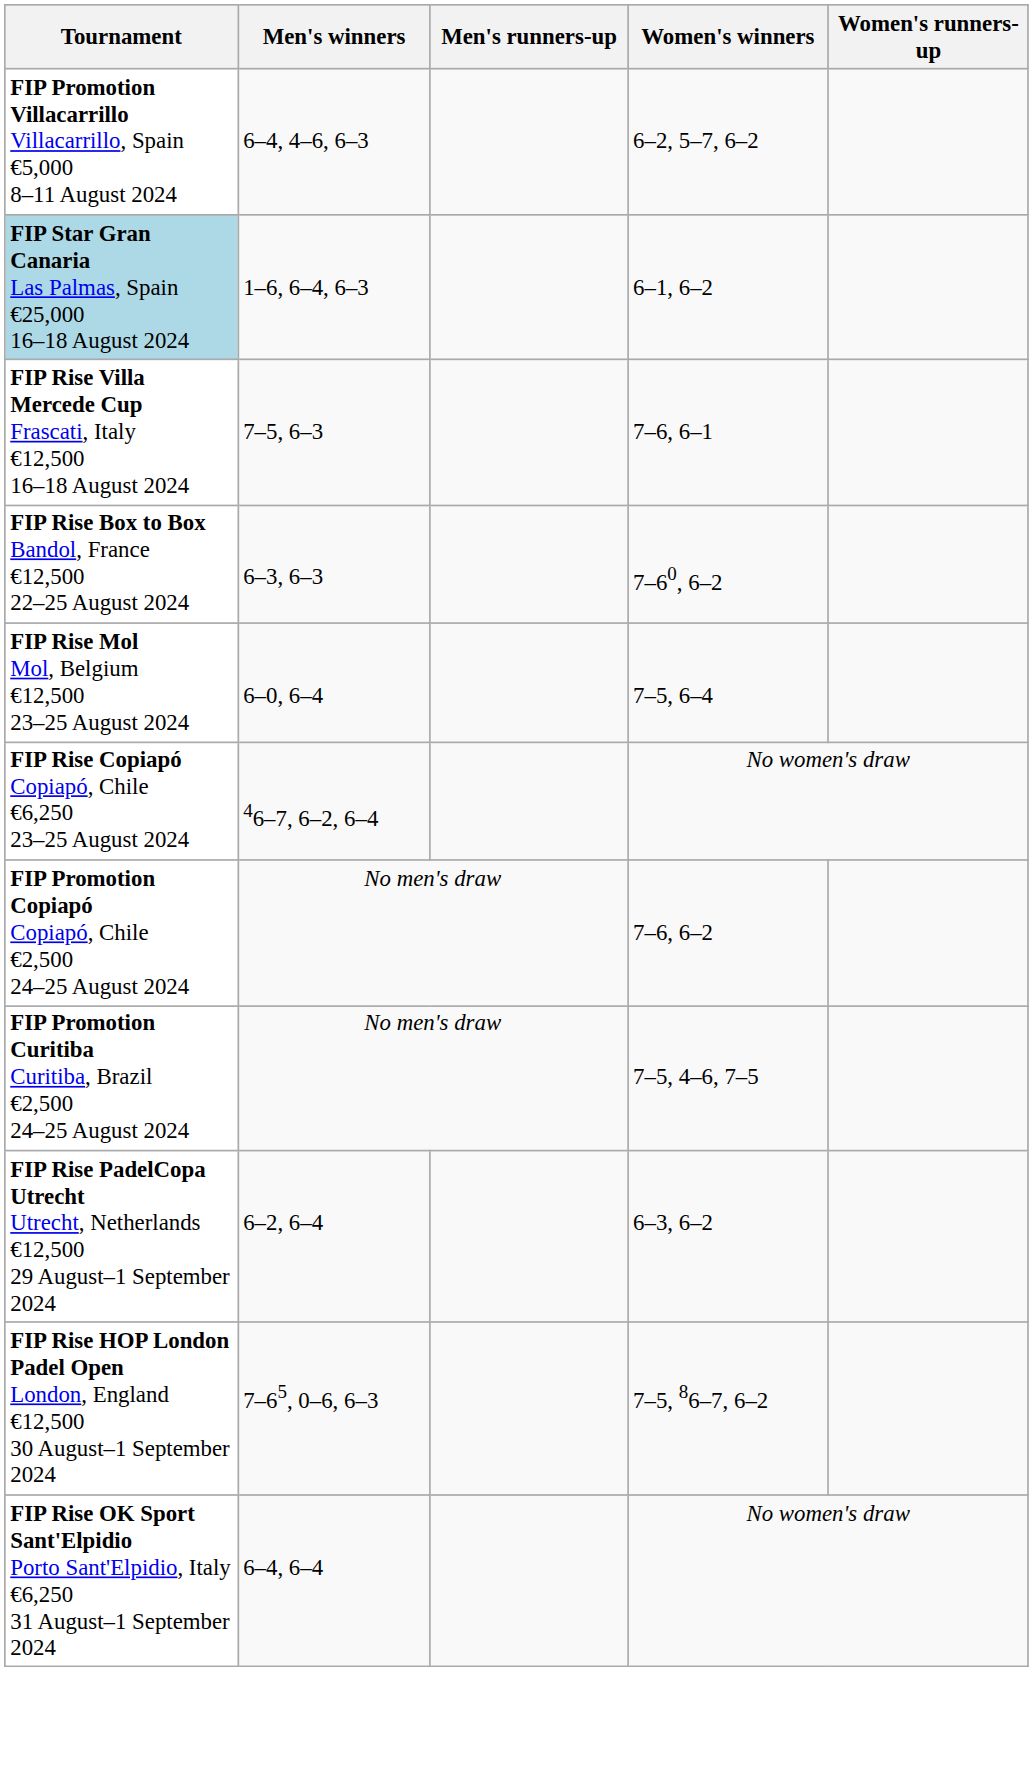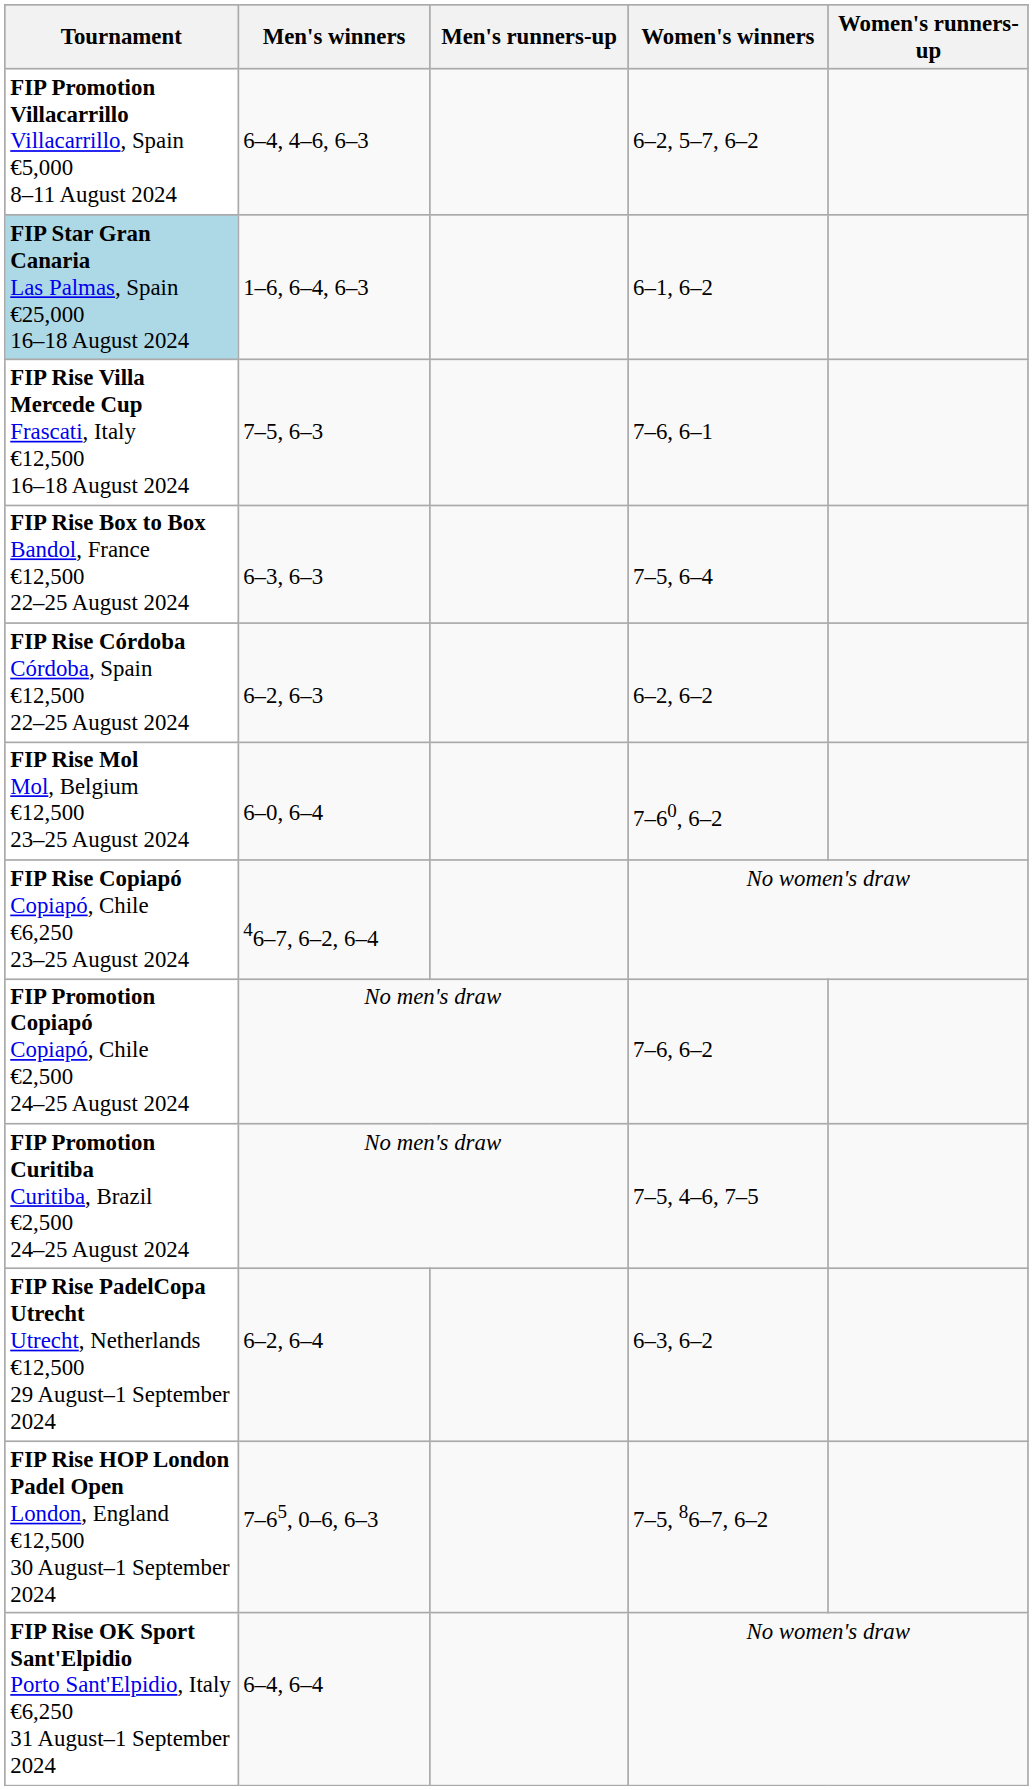FIP Rise Box to Box Bandol, France €12,500 22–25 August 2024 | Women's winners: 7–60, 6–2 -> 7–5, 6–4
+ row: FIP Rise Córdoba Córdoba, Spain €12,500 22–25 August 2024 | 6–2, 6–3 | 6–2, 6–2
FIP Rise Mol Mol, Belgium €12,500 23–25 August 2024 | Women's winners: 7–5, 6–4 -> 7–60, 6–2
